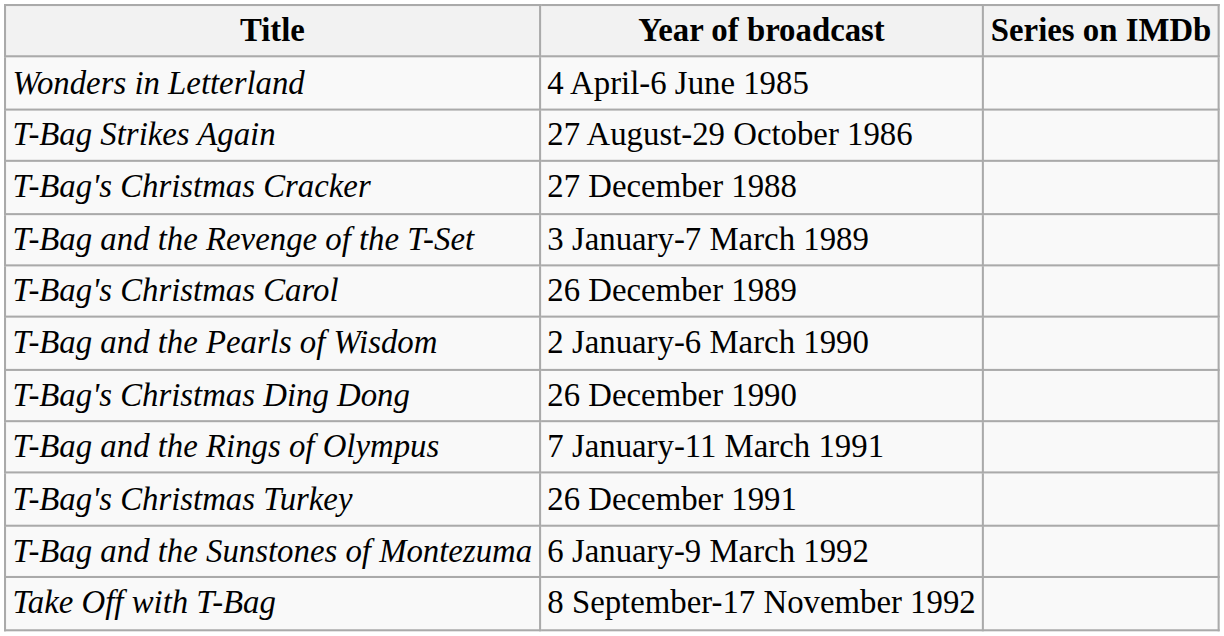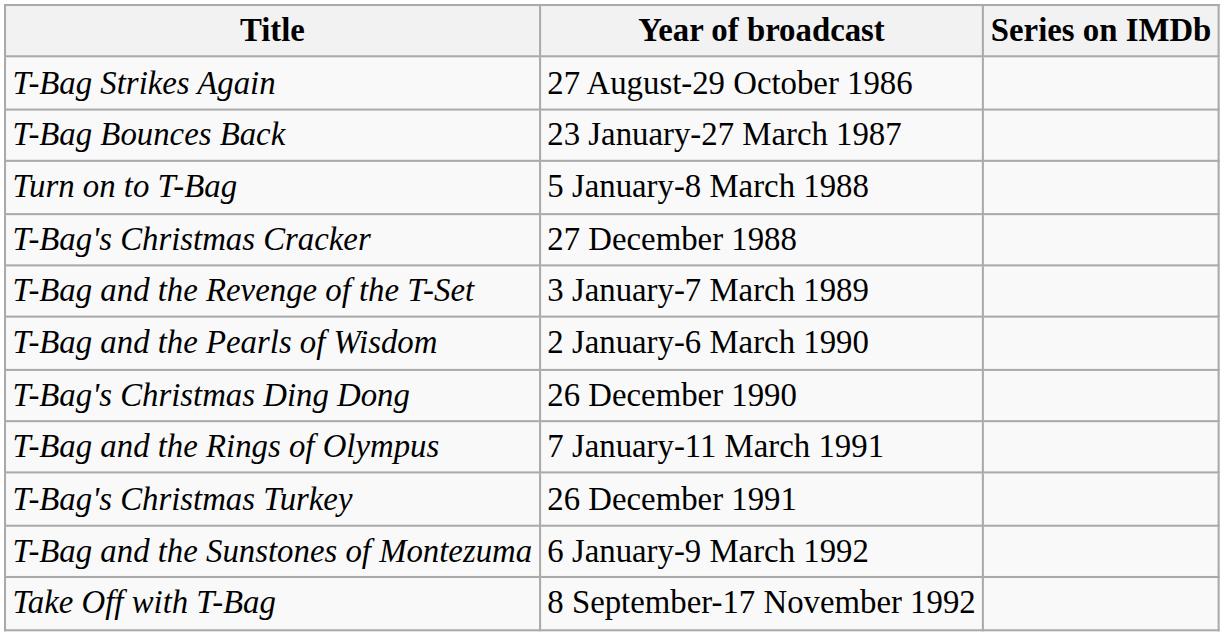- row: Wonders in Letterland | 4 April-6 June 1985
+ row: T-Bag Bounces Back | 23 January-27 March 1987
+ row: Turn on to T-Bag | 5 January-8 March 1988
- row: T-Bag's Christmas Carol | 26 December 1989
